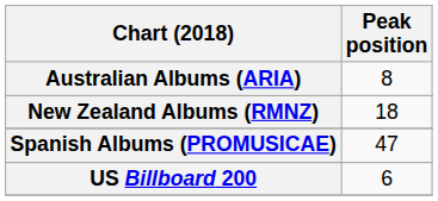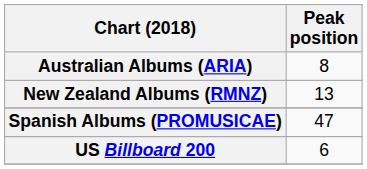New Zealand Albums (RMNZ) | Peak position: 18 -> 13
